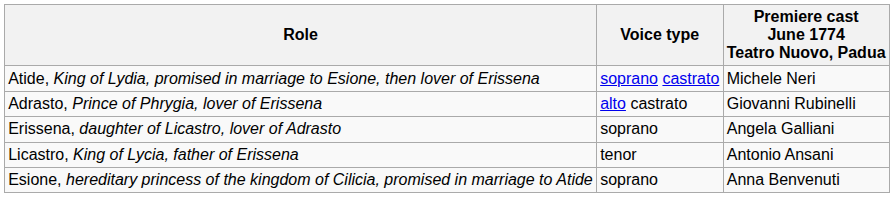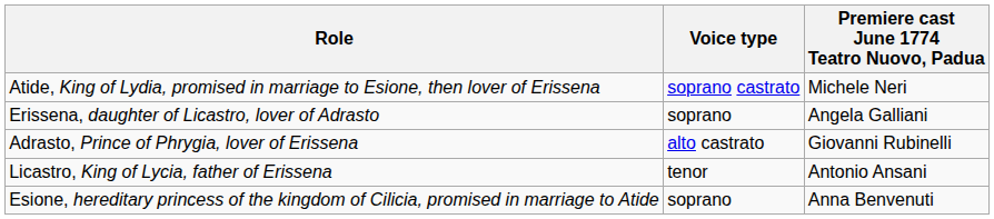rows swapped: Adrasto, Prince of Phrygia, lover of Erissena <-> Erissena, daughter of Licastro, lover of Adrasto
